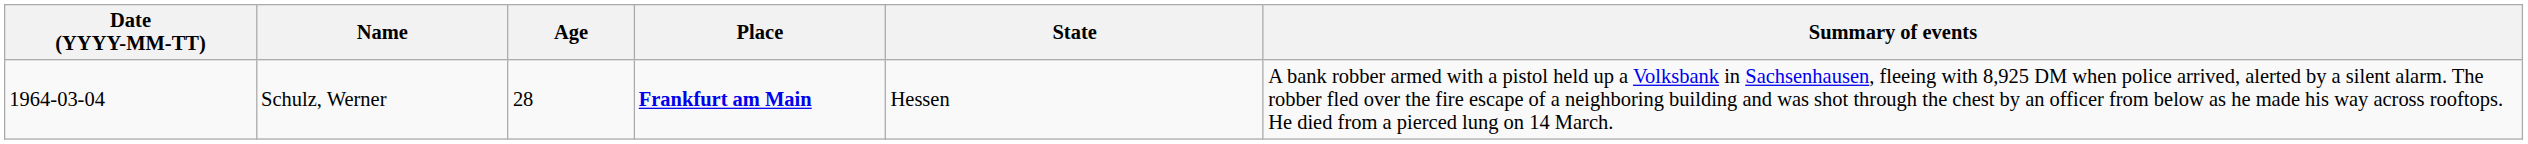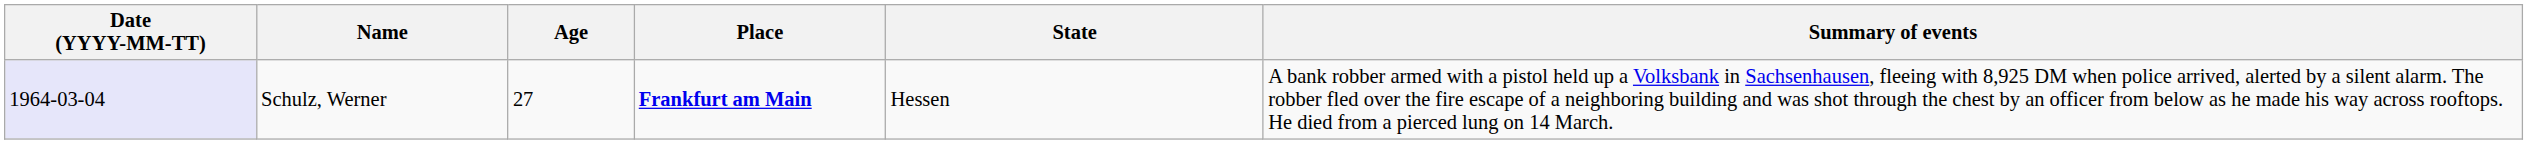Schulz, Werner | Date (YYYY-MM-TT): no background -> lavender background
Schulz, Werner | Age: 28 -> 27
